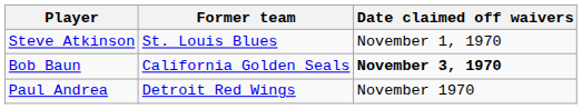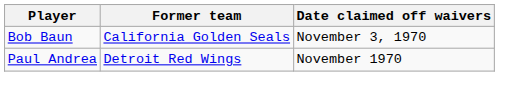- row: Steve Atkinson | St. Louis Blues | November 1, 1970
Bob Baun | Date claimed off waivers: bold -> normal
